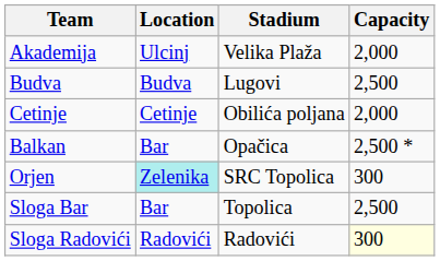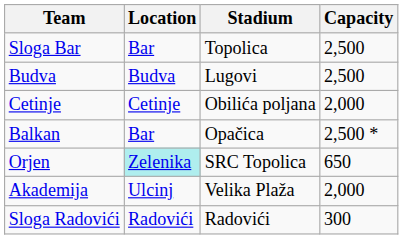rows swapped: Akademija <-> Sloga Bar
Orjen | Capacity: 300 -> 650
Sloga Radovići | Capacity: lightyellow background -> no background
